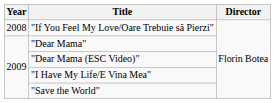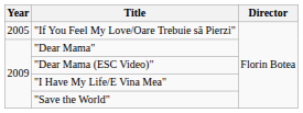"If You Feel My Love/Oare Trebuie să Pierzi" | Year: 2008 -> 2005
